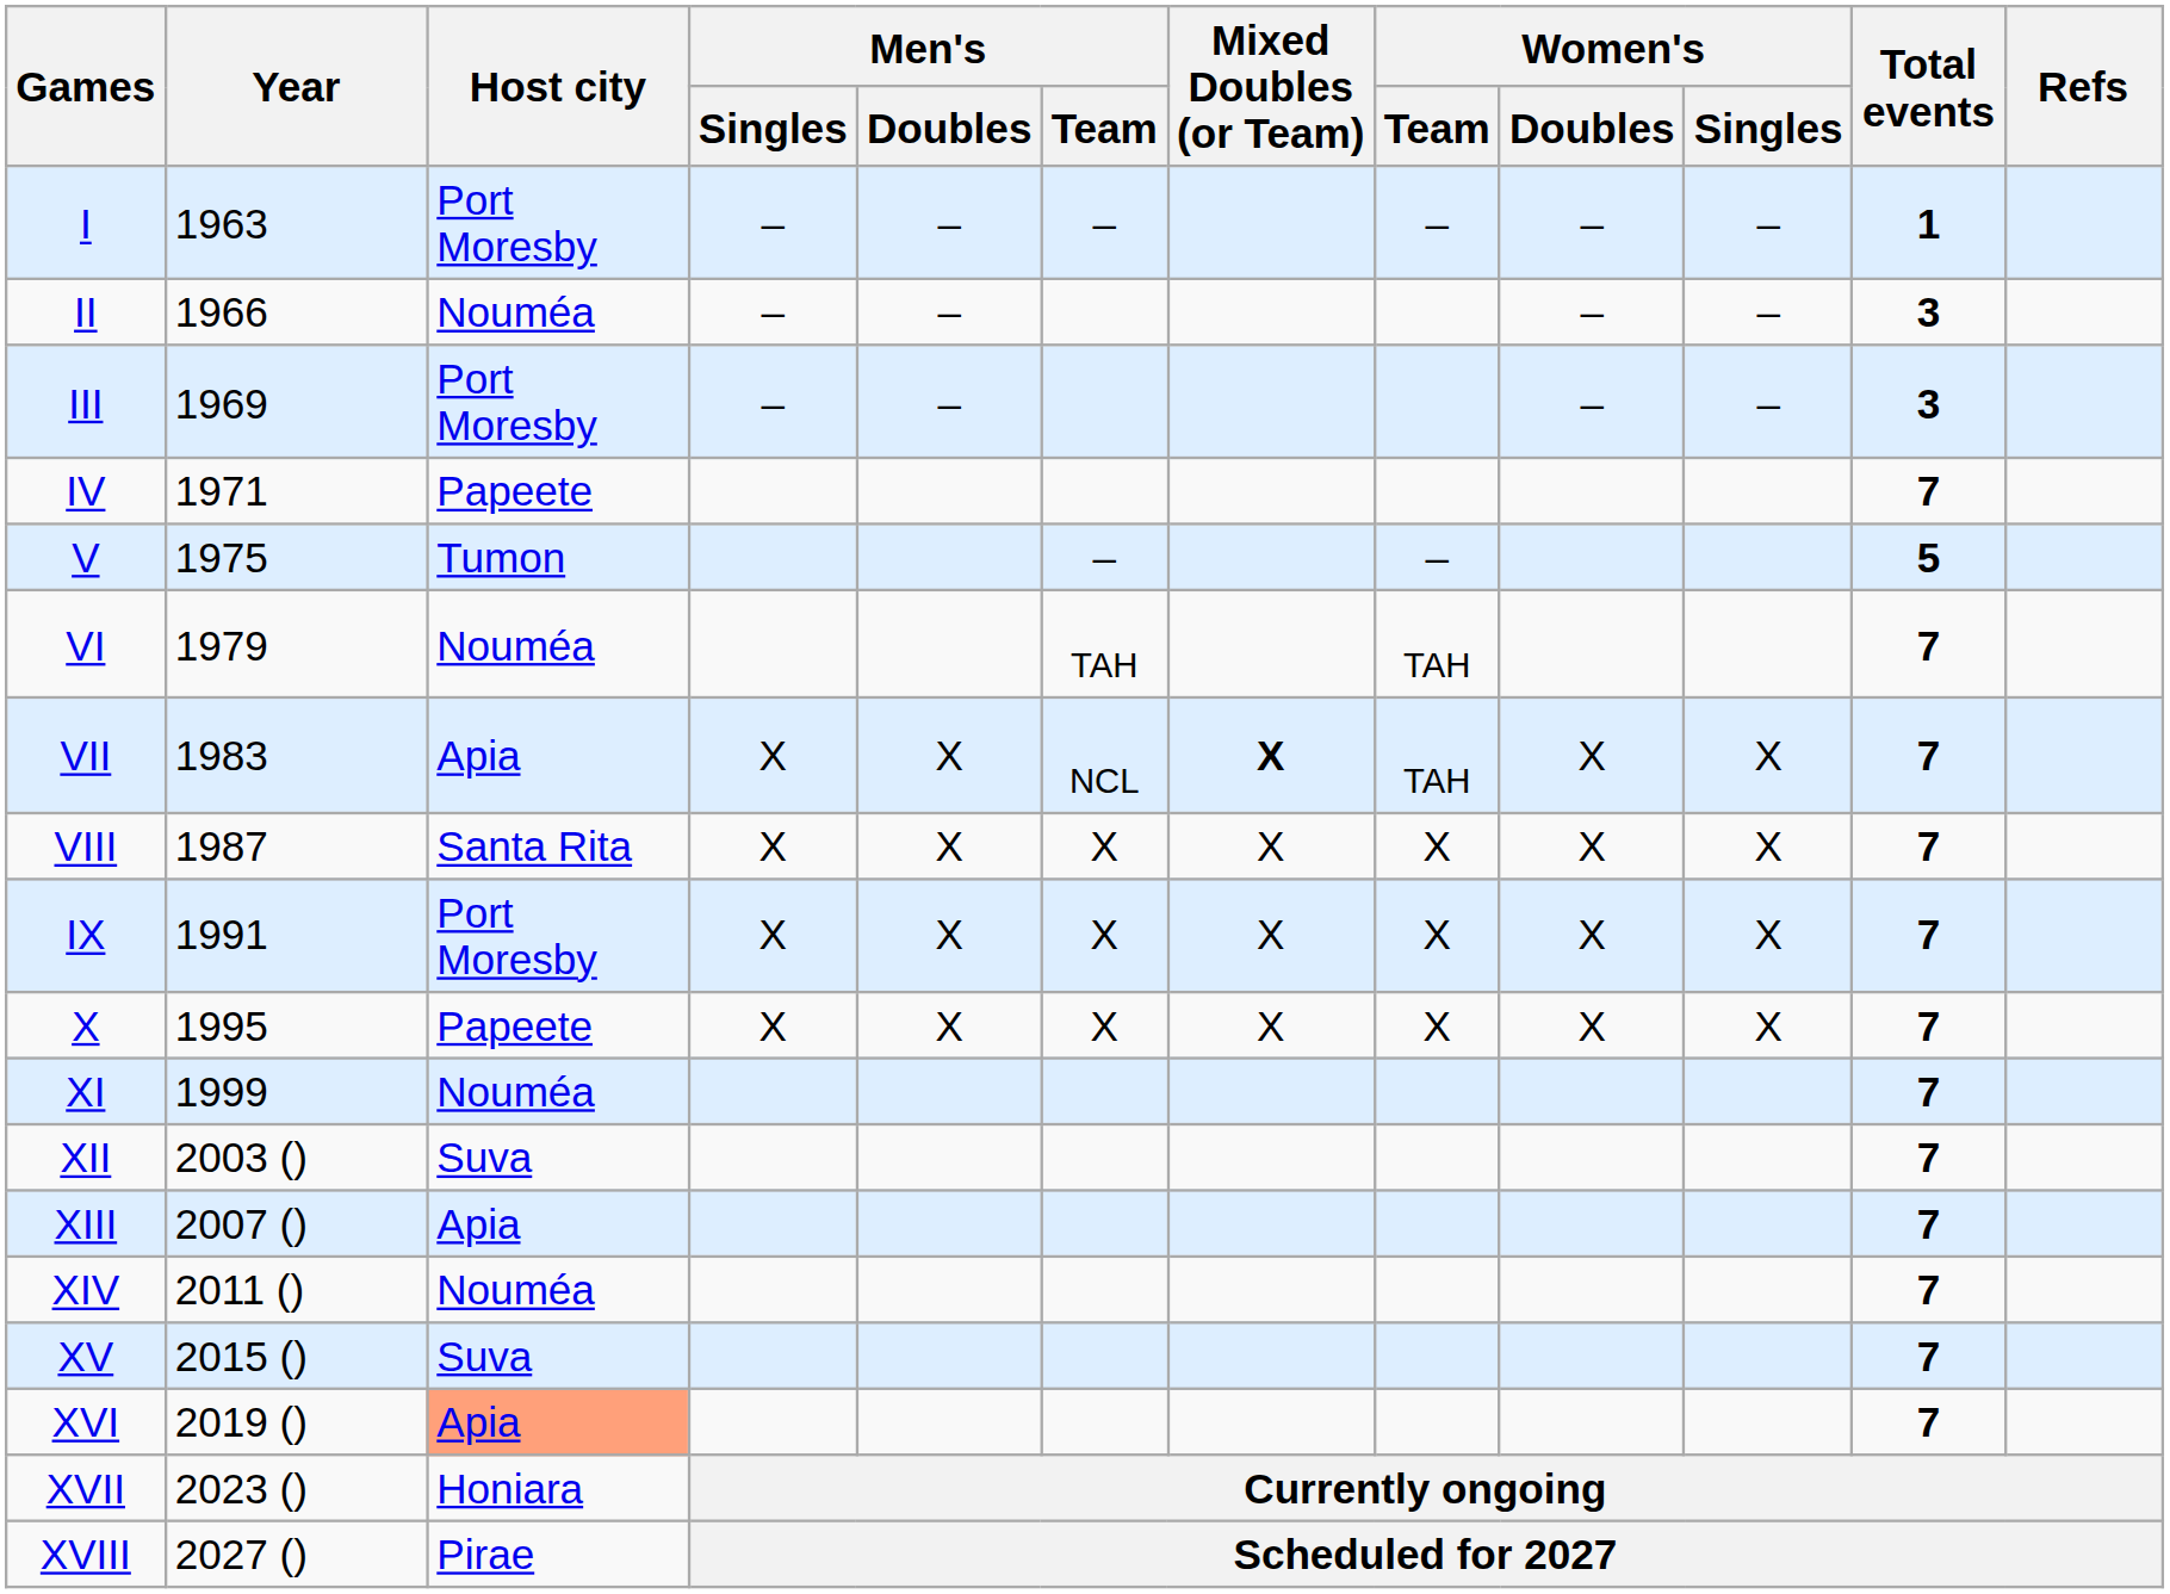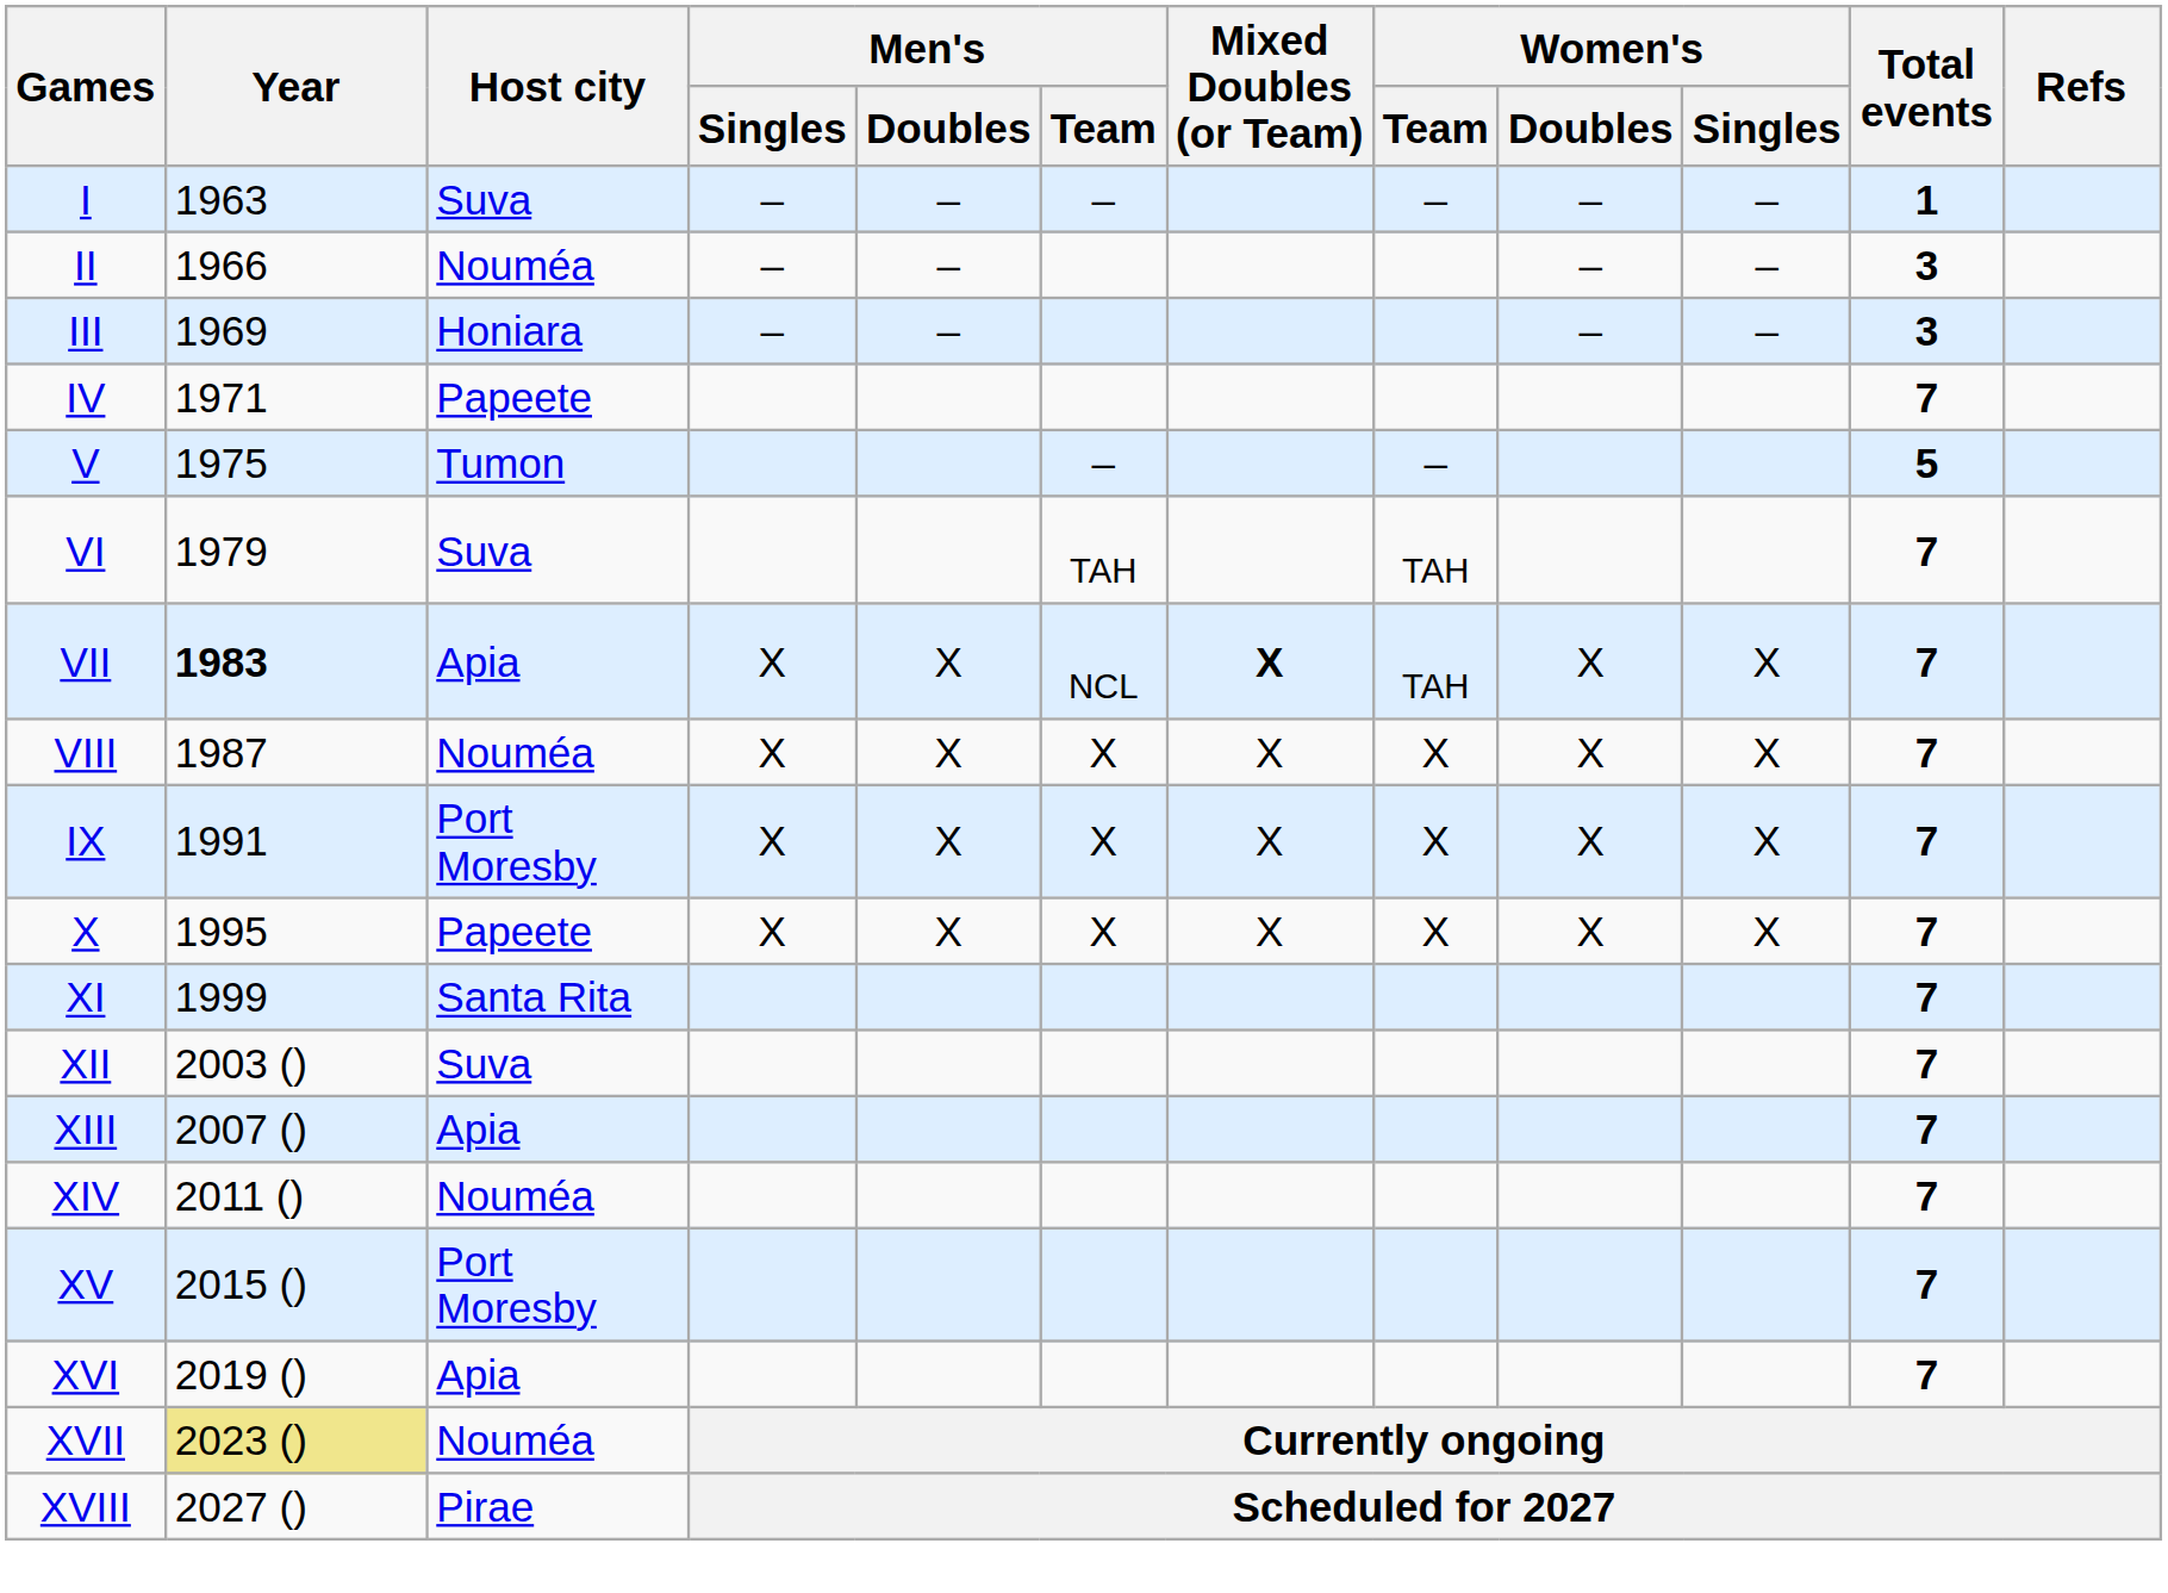I | Host city: Port Moresby -> Suva
III | Host city: Port Moresby -> Honiara
VI | Host city: Nouméa -> Suva
VII | Year: normal -> bold
VIII | Host city: Santa Rita -> Nouméa
XI | Host city: Nouméa -> Santa Rita
XV | Host city: Suva -> Port Moresby
XVI | Host city: lightsalmon background -> no background
XVII | Year: no background -> khaki background
XVII | Host city: Honiara -> Nouméa
